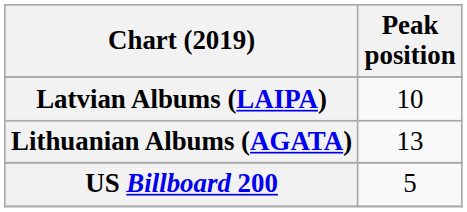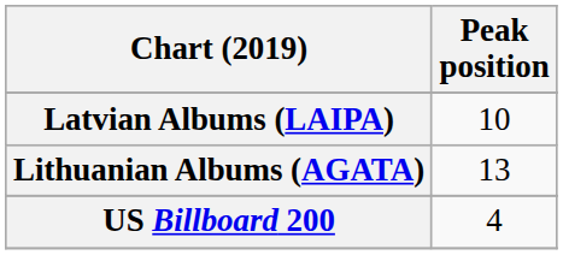US Billboard 200 | Peak position: 5 -> 4
